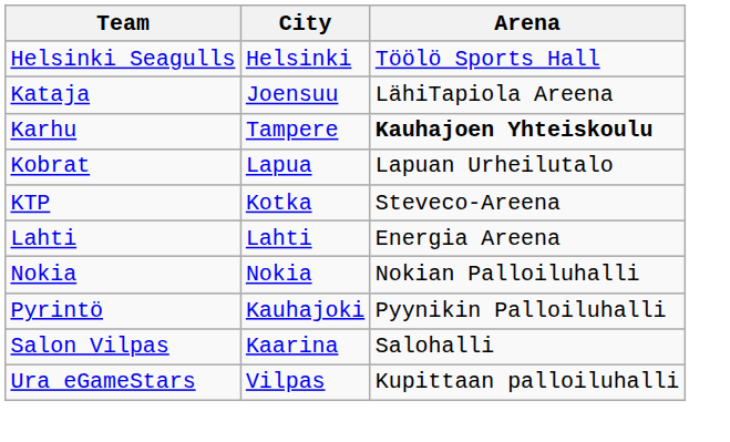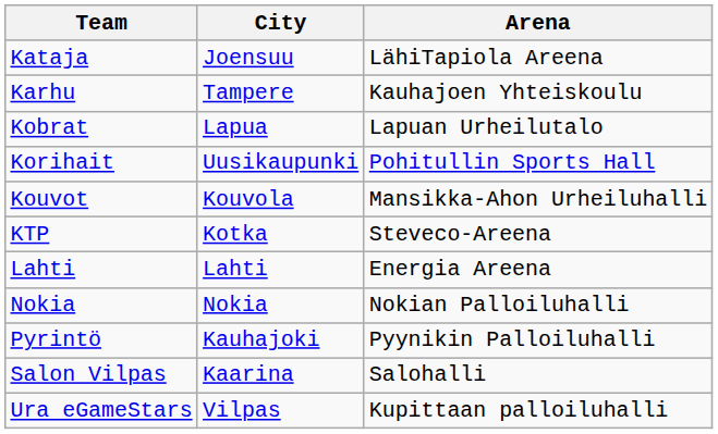- row: Helsinki Seagulls | Helsinki | Töölö Sports Hall
Karhu | Arena: bold -> normal
+ row: Korihait | Uusikaupunki | Pohitullin Sports Hall
+ row: Kouvot | Kouvola | Mansikka-Ahon Urheiluhalli
